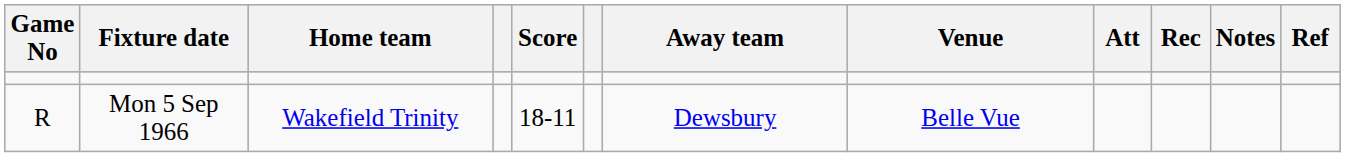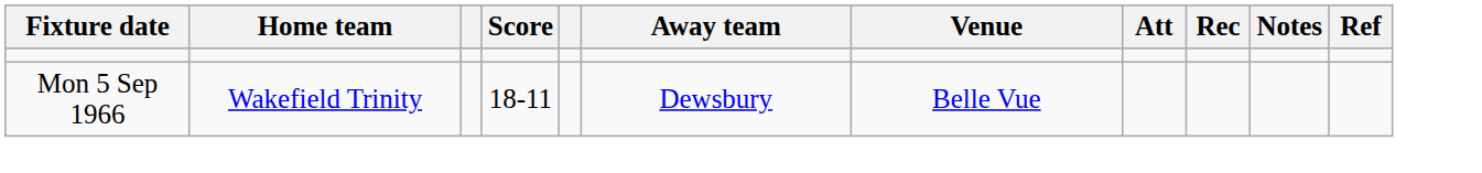- column: Game No | R
